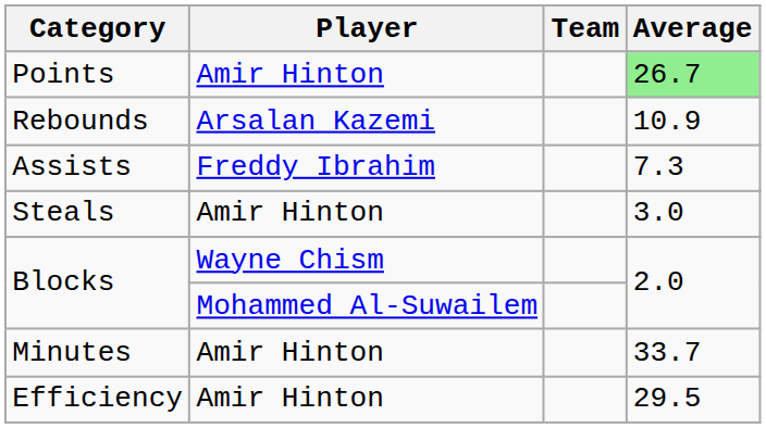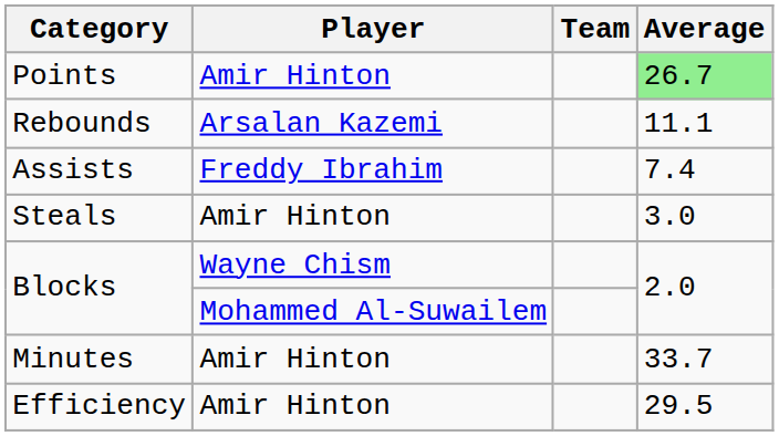Rebounds | Average: 10.9 -> 11.1
Assists | Average: 7.3 -> 7.4
